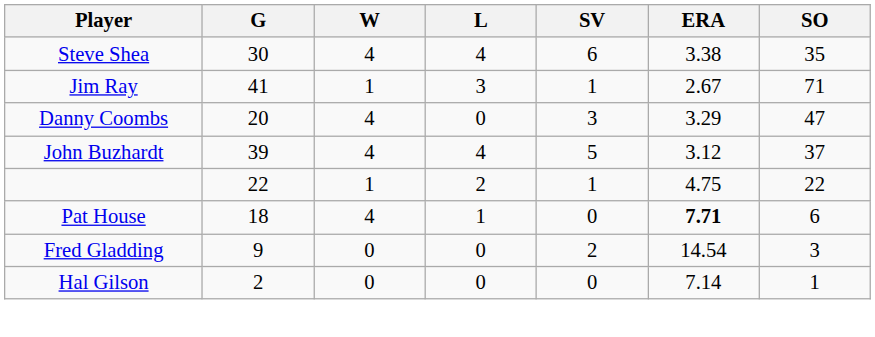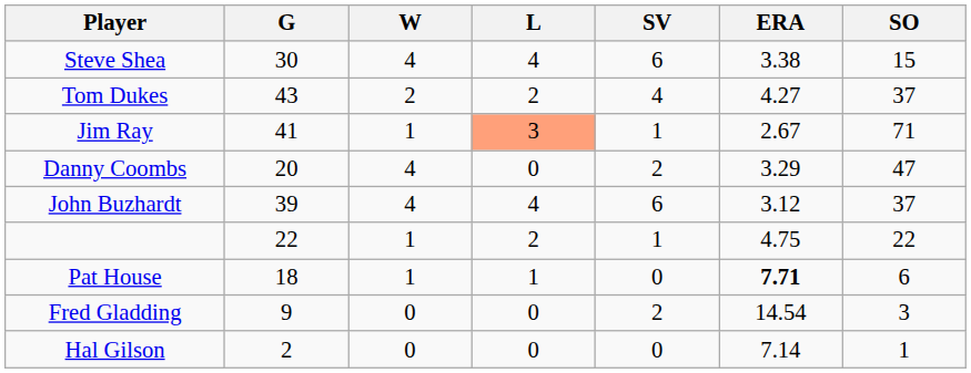Steve Shea | SO: 35 -> 15
+ row: Tom Dukes | 43 | 2 | 2 | 4 | 4.27 | 37
Jim Ray | L: no background -> lightsalmon background
Danny Coombs | SV: 3 -> 2
John Buzhardt | SV: 5 -> 6
Pat House | W: 4 -> 1
